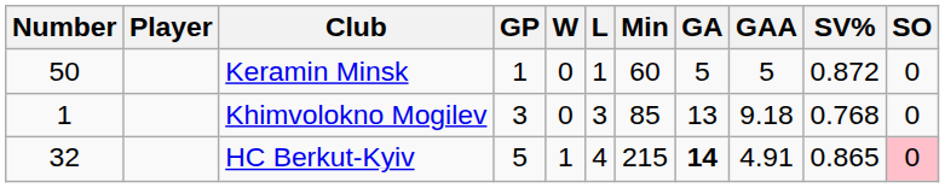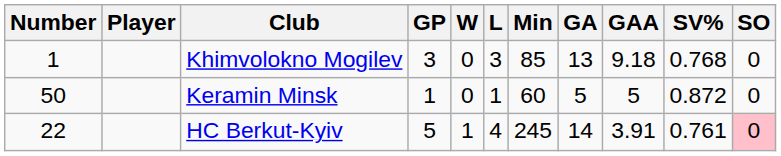rows swapped: Khimvolokno Mogilev <-> Keramin Minsk
HC Berkut-Kyiv | Number: 32 -> 22
HC Berkut-Kyiv | Min: 215 -> 245
HC Berkut-Kyiv | GA: bold -> normal
HC Berkut-Kyiv | GAA: 4.91 -> 3.91
HC Berkut-Kyiv | SV%: 0.865 -> 0.761
